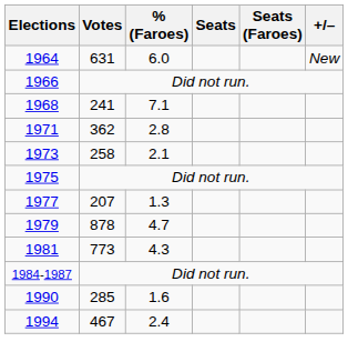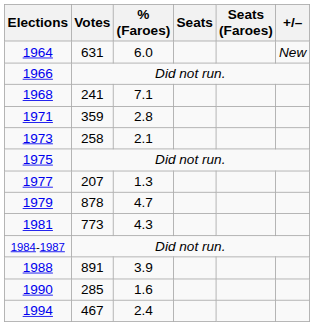1971 | Votes: 362 -> 359
+ row: 1988 | 891 | 3.9
